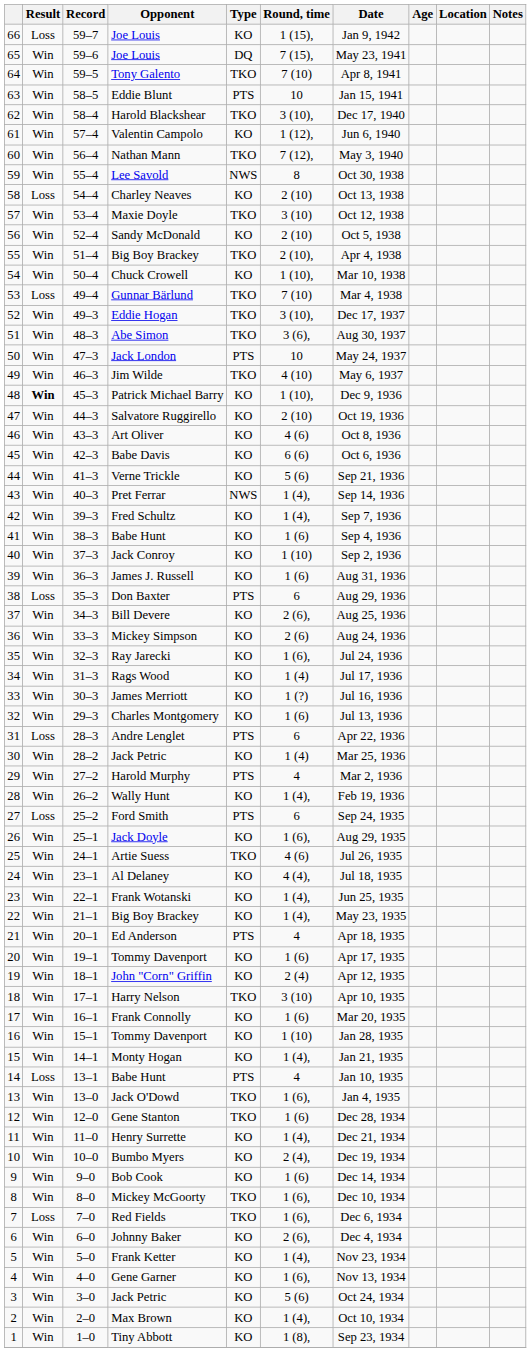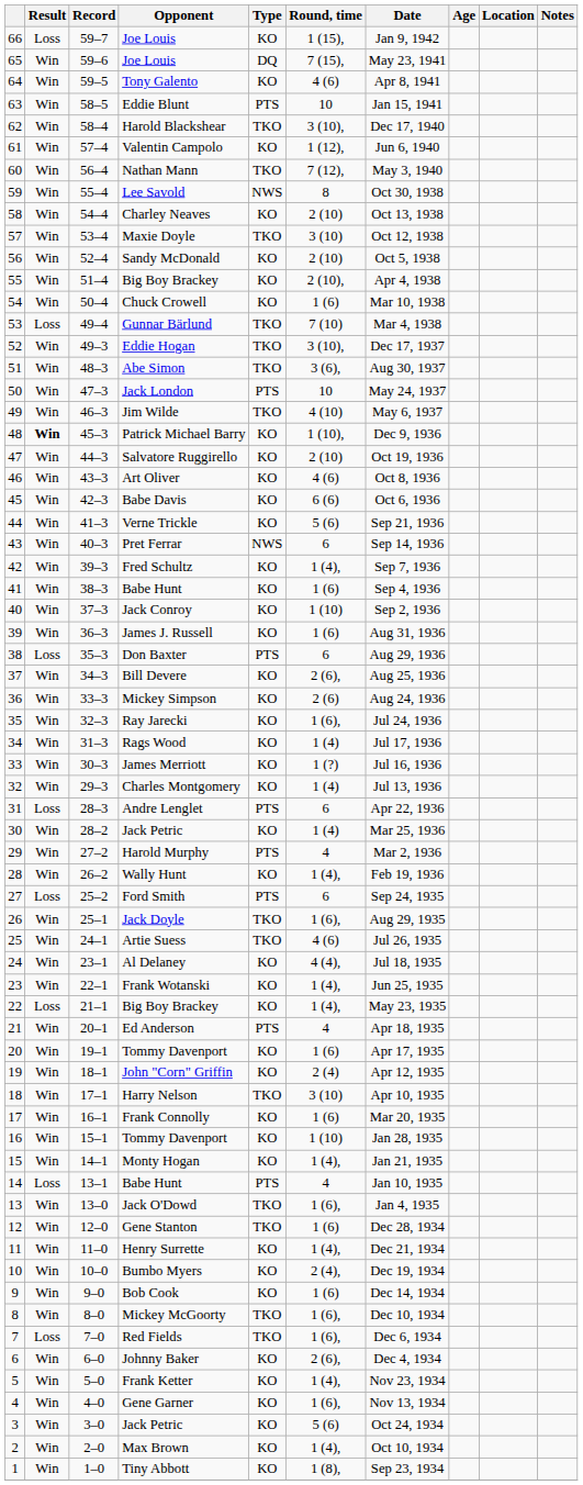Tony Galento | Type: TKO -> KO
Tony Galento | Round, time: 7 (10) -> 4 (6)
Charley Neaves | Result: Loss -> Win
55 / Big Boy Brackey | Type: TKO -> KO
Chuck Crowell | Round, time: 1 (10), -> 1 (6)
Pret Ferrar | Round, time: 1 (4), -> 6
Charles Montgomery | Round, time: 1 (6) -> 1 (4)
Jack Doyle | Type: KO -> TKO
22 / Big Boy Brackey | Result: Win -> Loss
